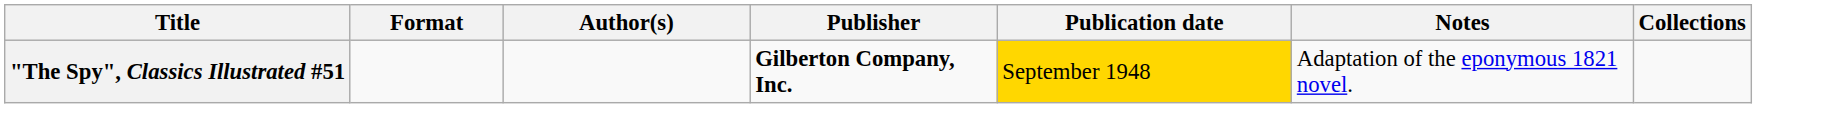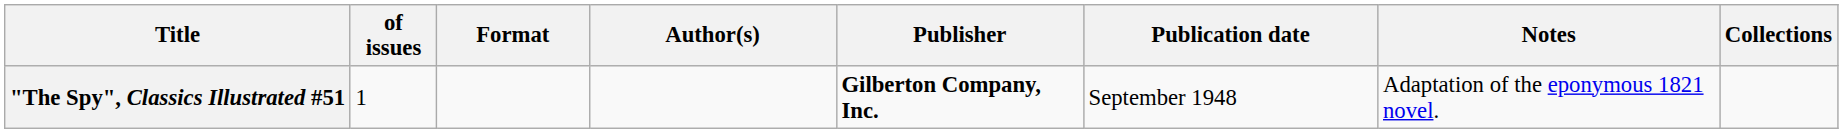+ column: of issues | 1
"The Spy", Classics Illustrated #51 | Publication date: gold background -> no background
